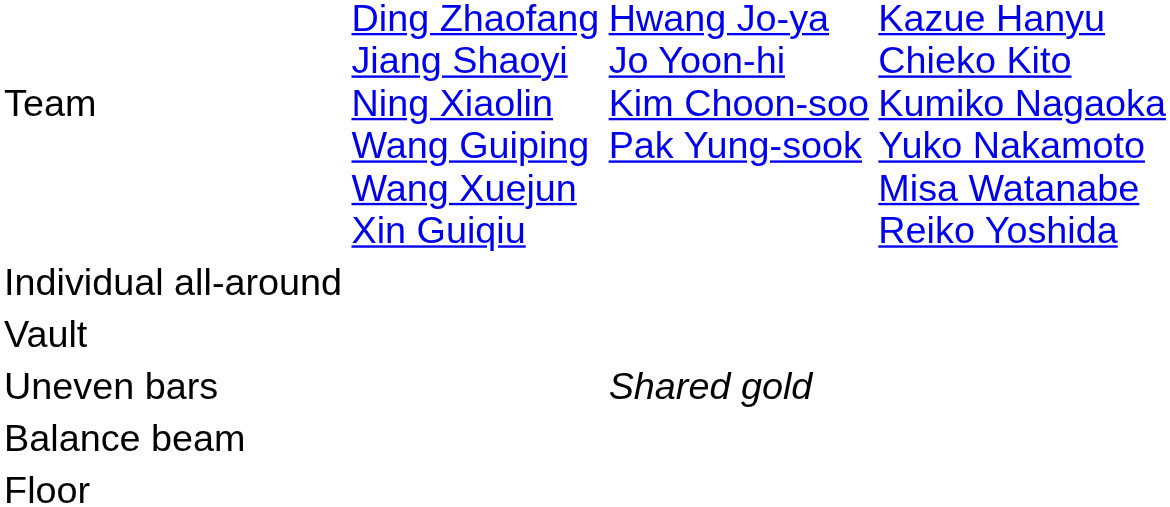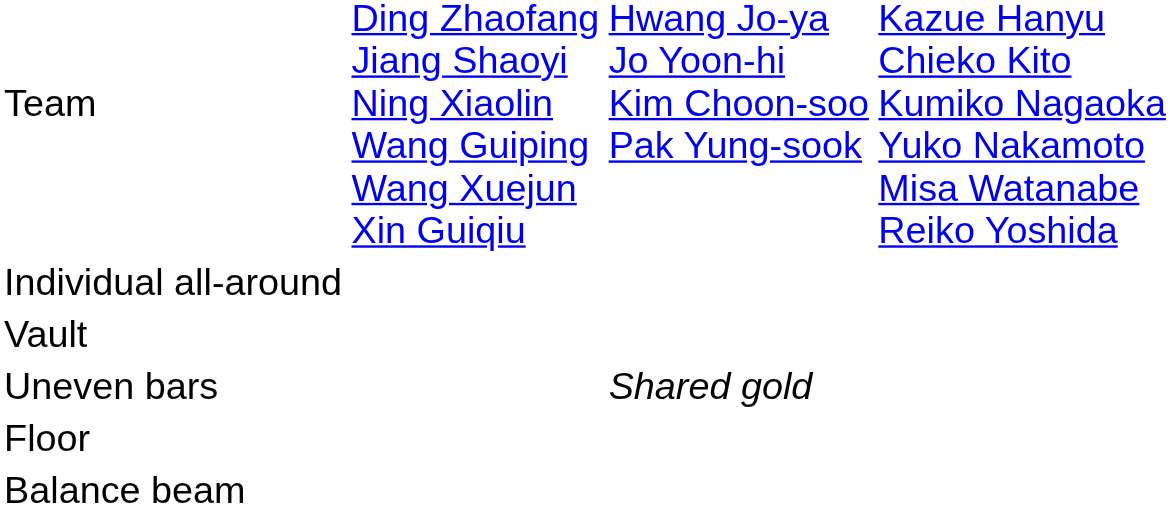rows swapped: Balance beam <-> Floor
